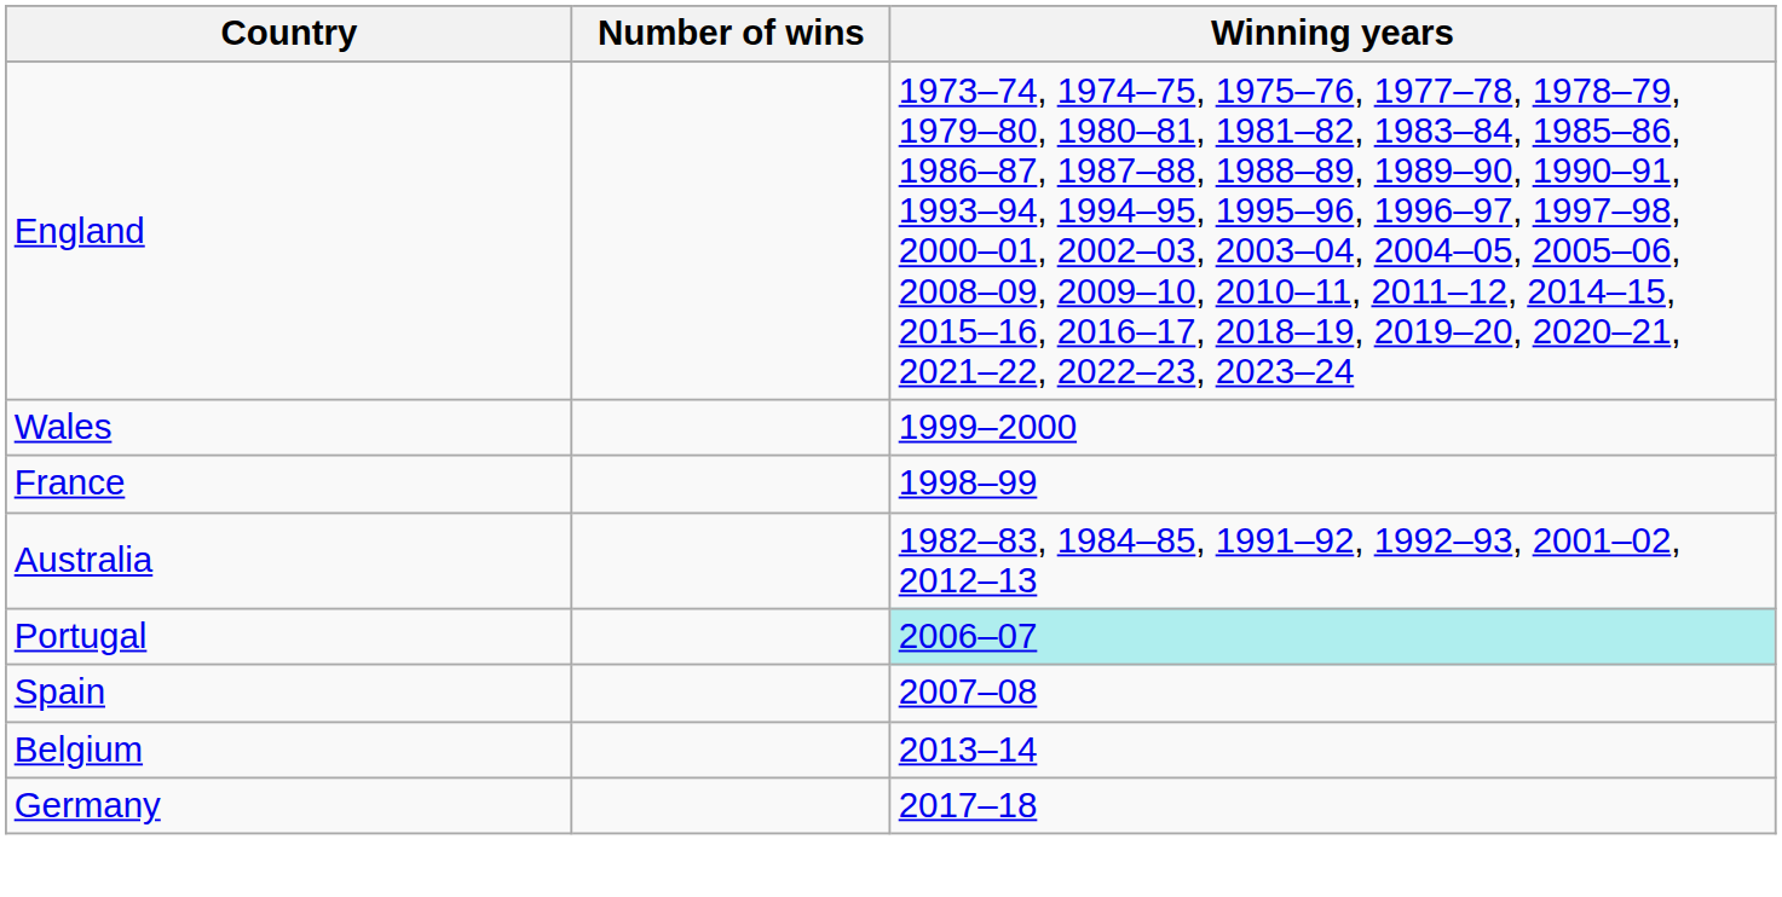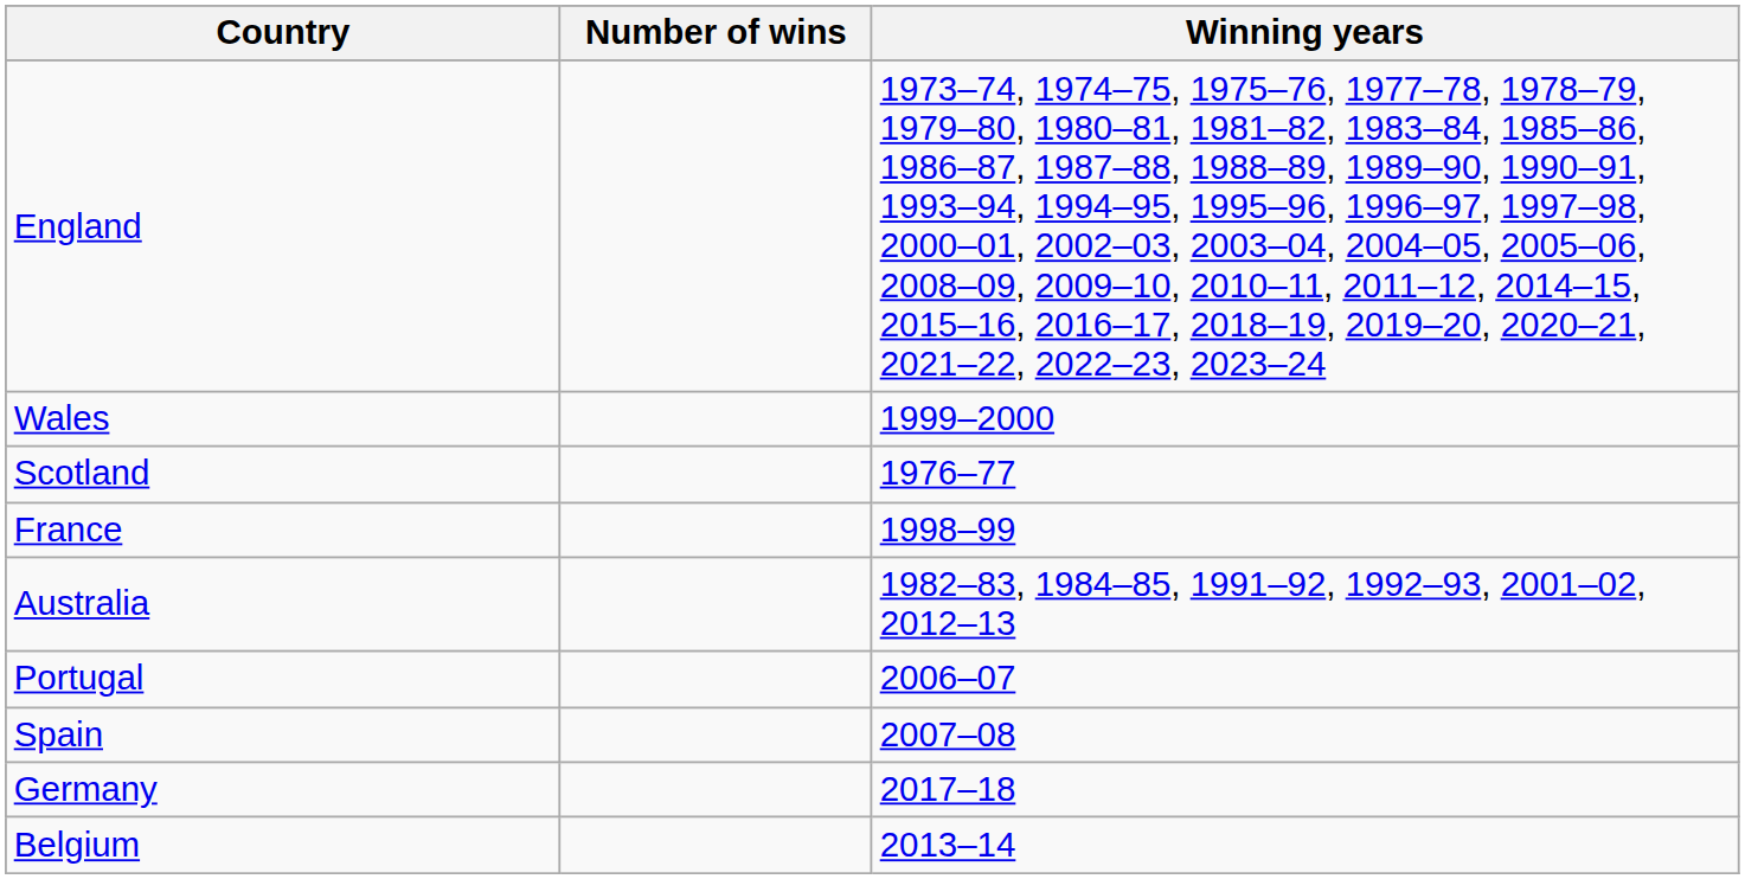+ row: Scotland | 1976–77
Portugal | Winning years: paleturquoise background -> no background
rows swapped: Belgium <-> Germany
